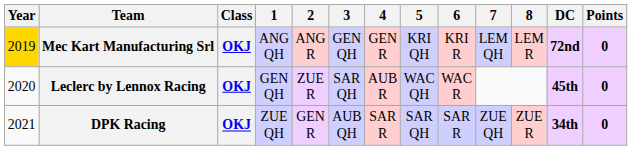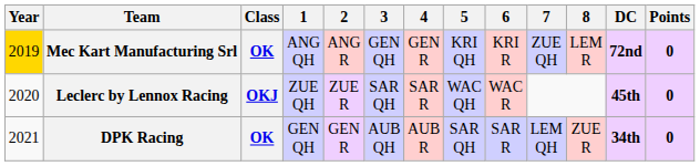Mec Kart Manufacturing Srl | Class: OKJ -> OK
Mec Kart Manufacturing Srl | 7: LEM QH -> ZUE QH
Leclerc by Lennox Racing | 1: GEN QH -> ZUE QH
Leclerc by Lennox Racing | 4: AUB R -> SAR R
DPK Racing | Class: OKJ -> OK
DPK Racing | 1: ZUE QH -> GEN QH
DPK Racing | 4: SAR R -> AUB R
DPK Racing | 7: ZUE QH -> LEM QH
